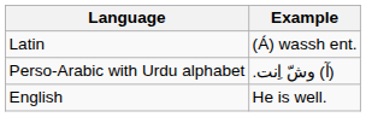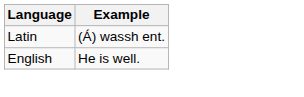- row: Perso-Arabic with Urdu alphabet | .آ) وشّ اِنت)
